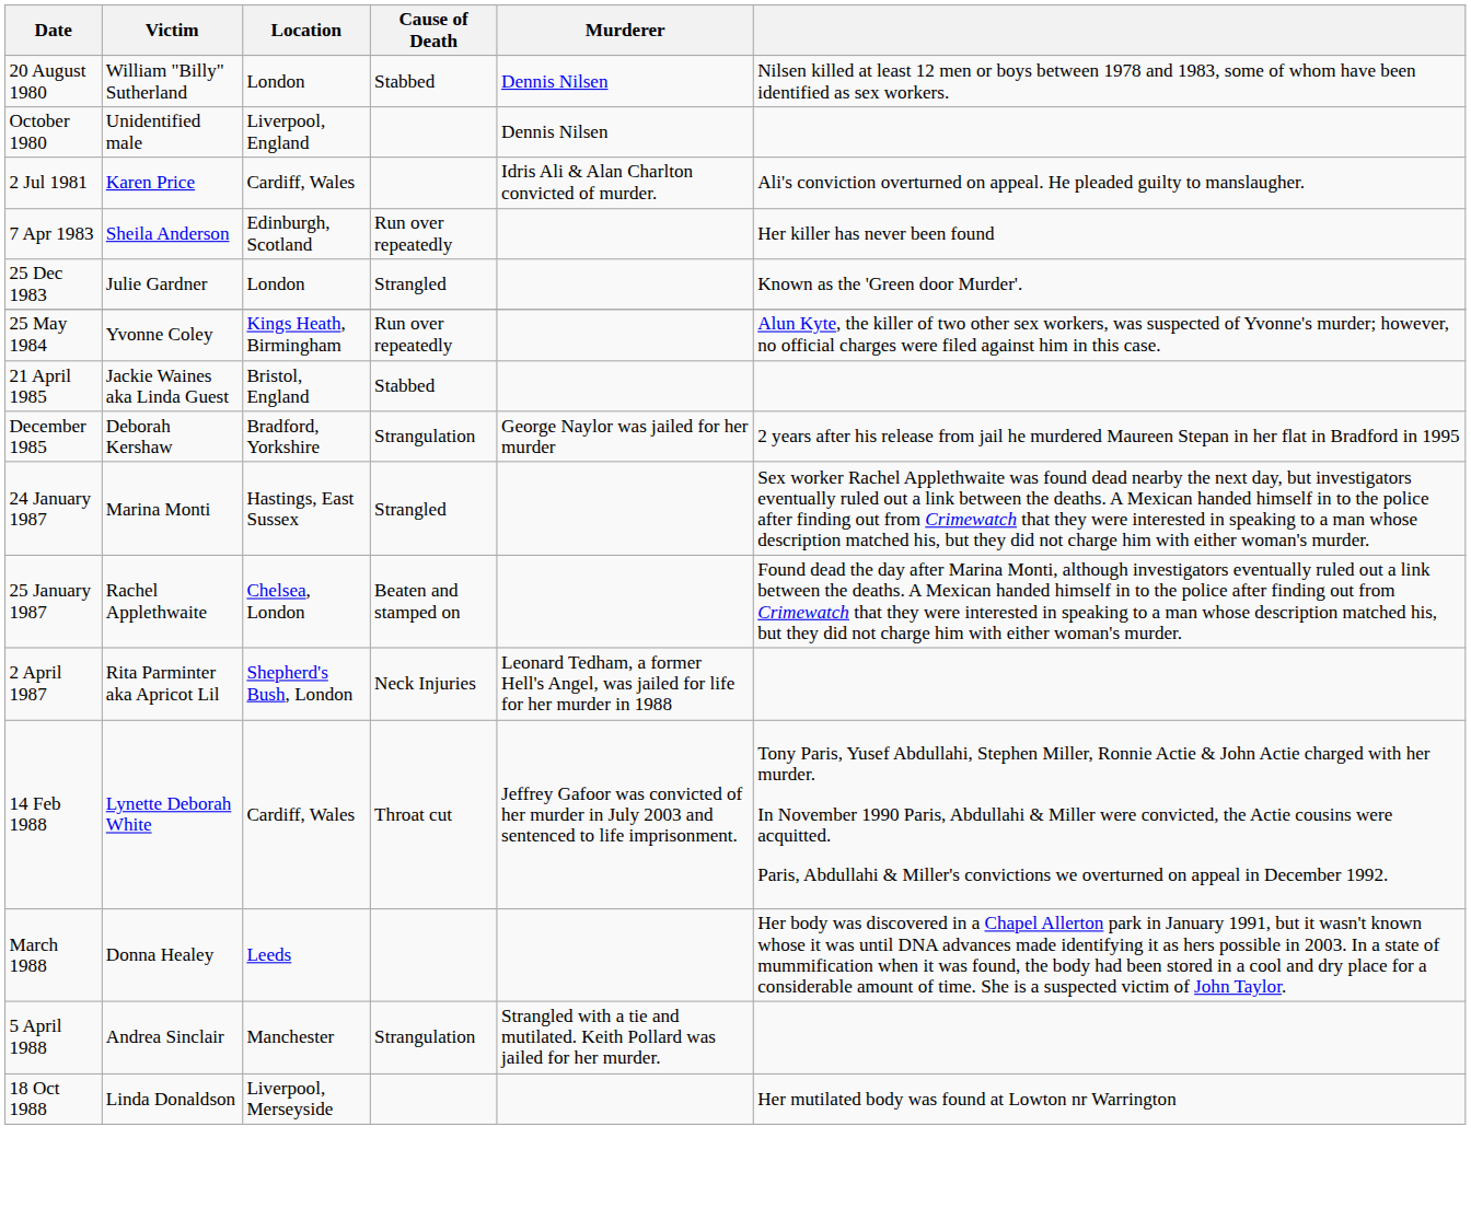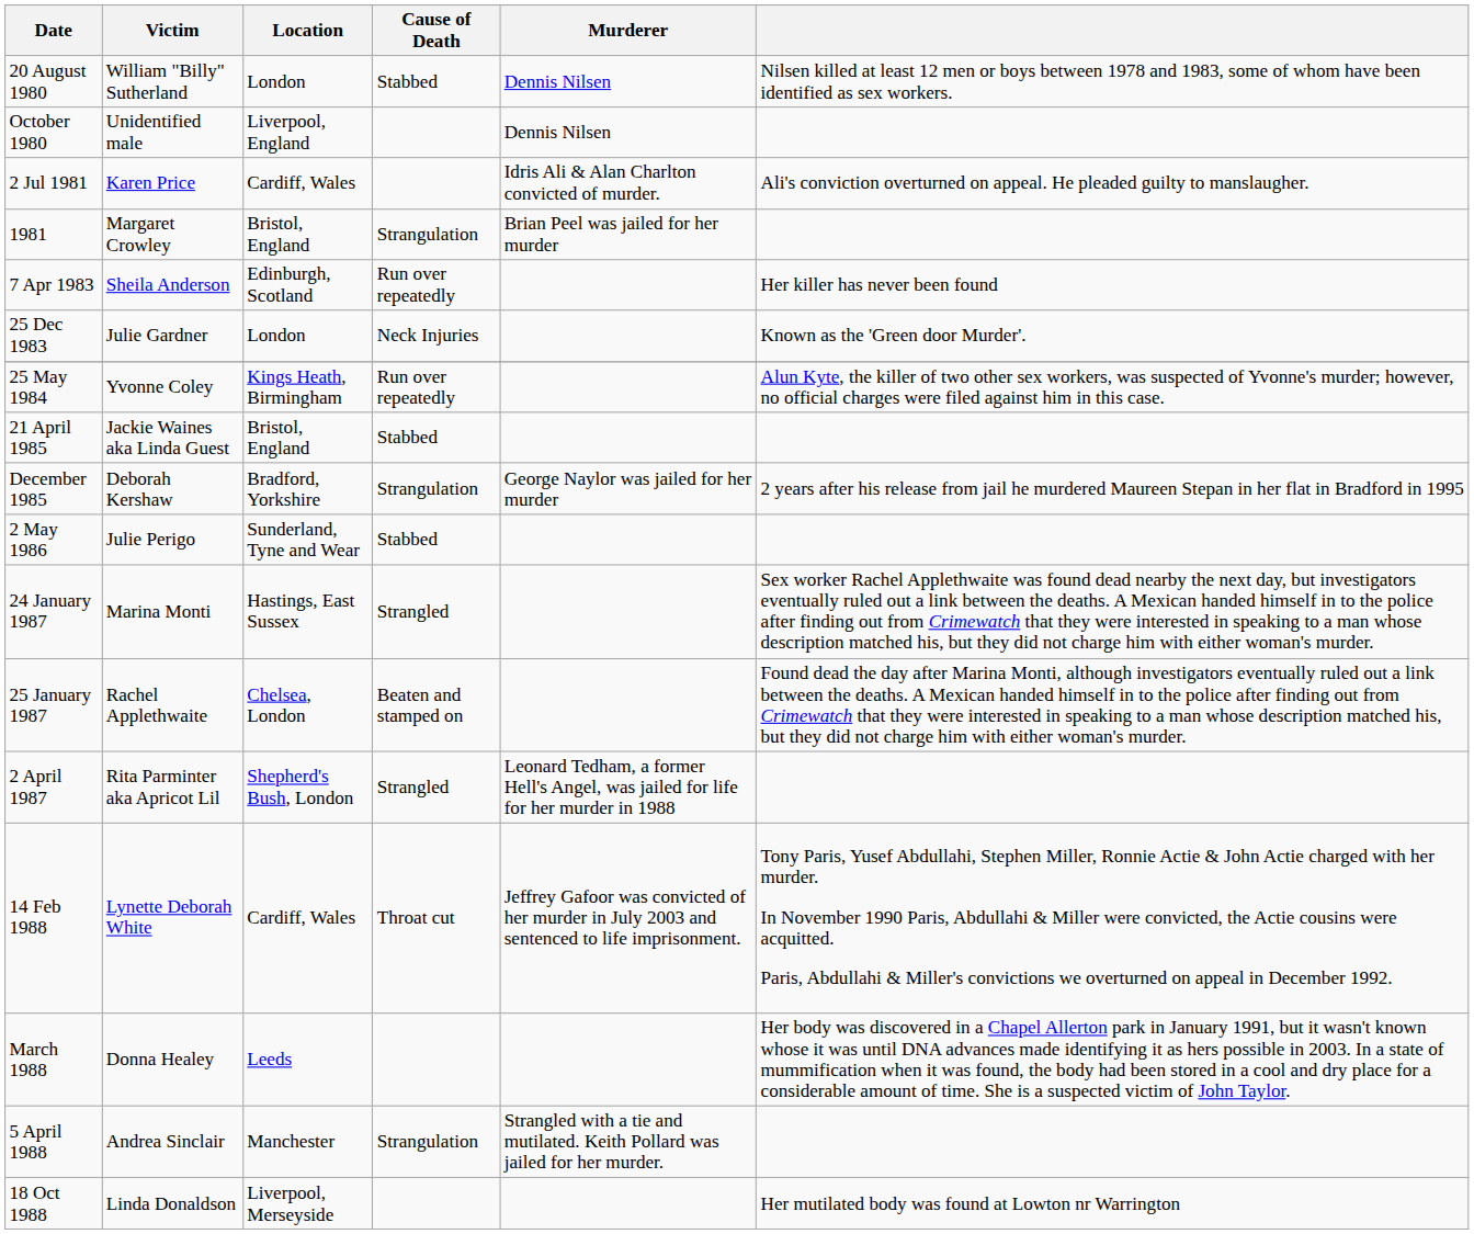+ row: 1981 | Margaret Crowley | Bristol, England | Strangulation | Brian Peel was jailed for her murder
25 Dec 1983 | Cause of Death: Strangled -> Neck Injuries
+ row: 2 May 1986 | Julie Perigo | Sunderland, Tyne and Wear | Stabbed
2 April 1987 | Cause of Death: Neck Injuries -> Strangled
